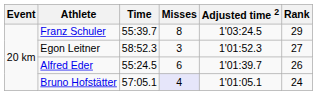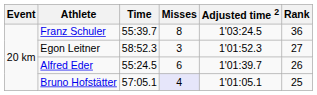Franz Schuler | Rank: 29 -> 36
Bruno Hofstätter | Rank: 24 -> 25
